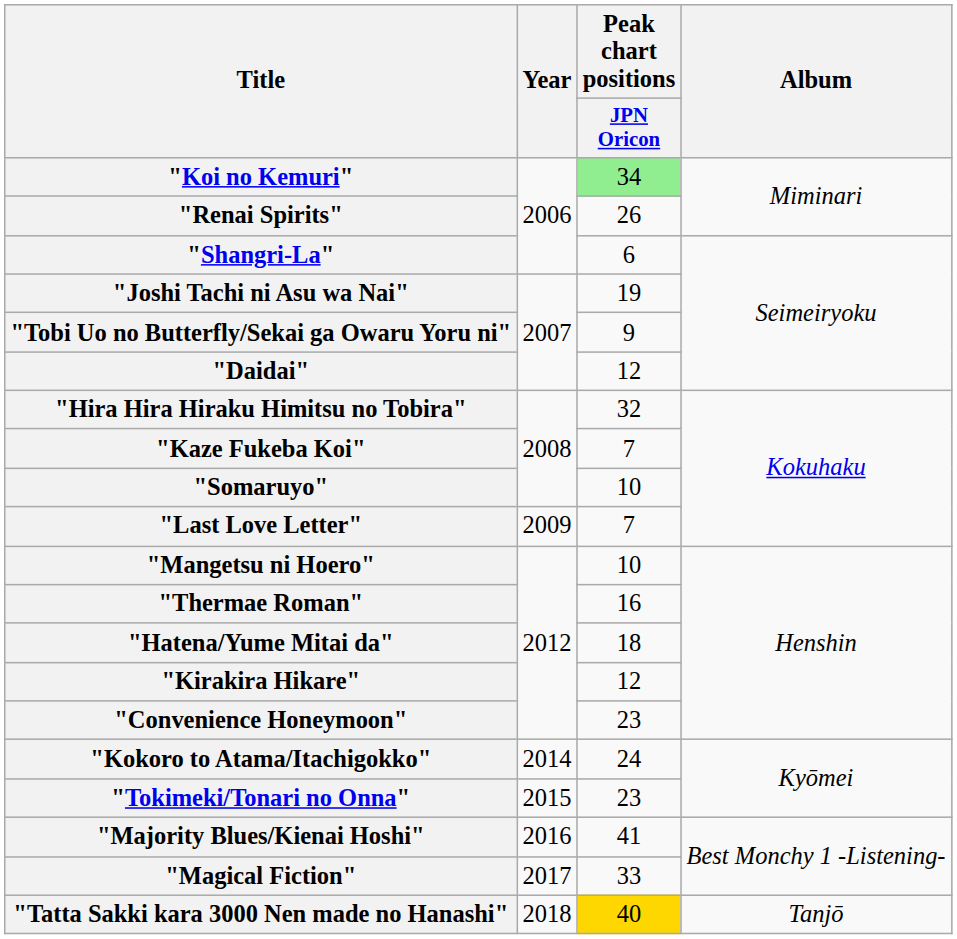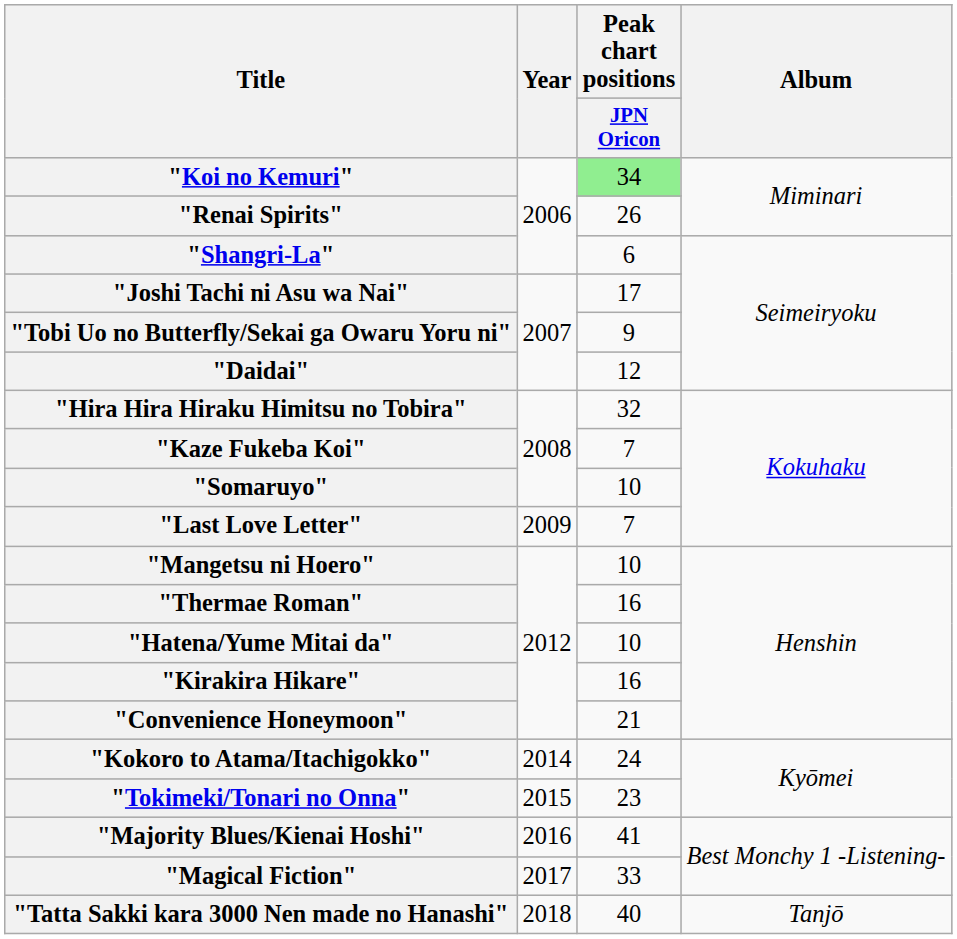"Joshi Tachi ni Asu wa Nai" | Peak chart positions / JPN Oricon: 19 -> 17
"Hatena/Yume Mitai da" | Peak chart positions / JPN Oricon: 18 -> 10
"Kirakira Hikare" | Peak chart positions / JPN Oricon: 12 -> 16
"Convenience Honeymoon" | Peak chart positions / JPN Oricon: 23 -> 21
"Tatta Sakki kara 3000 Nen made no Hanashi" | Peak chart positions / JPN Oricon: gold background -> no background
